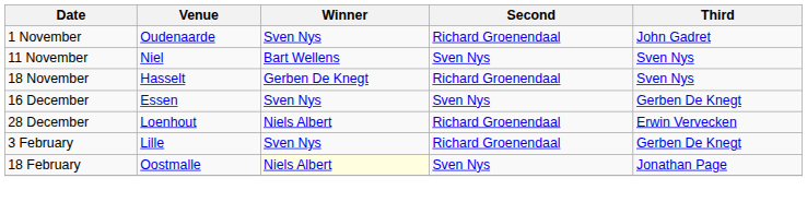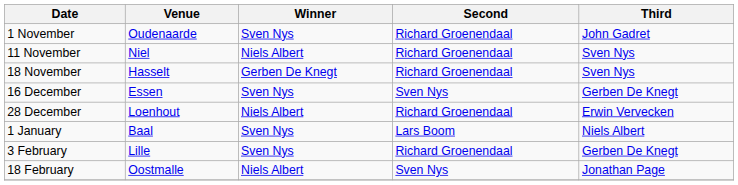11 November | Winner: Bart Wellens -> Niels Albert
11 November | Second: Sven Nys -> Richard Groenendaal
+ row: 1 January | Baal | Sven Nys | Lars Boom | Niels Albert
18 February | Winner: lightyellow background -> no background
